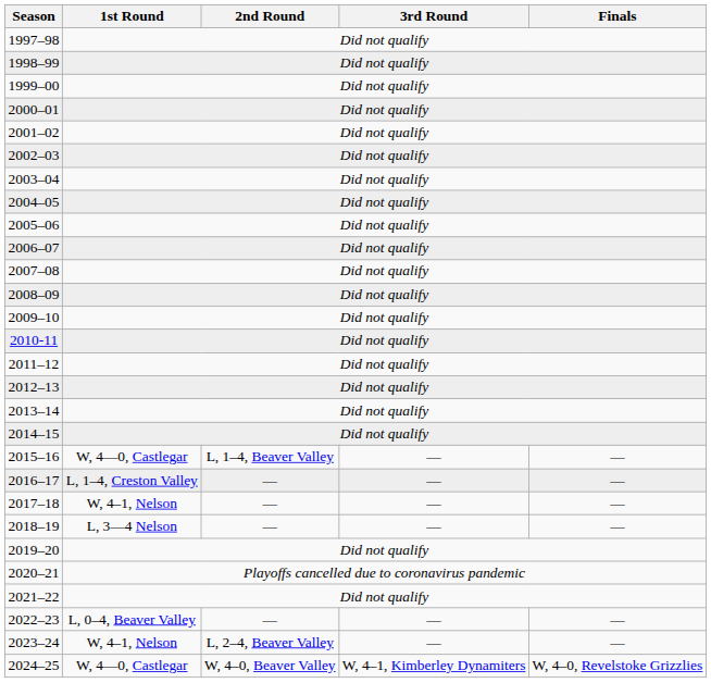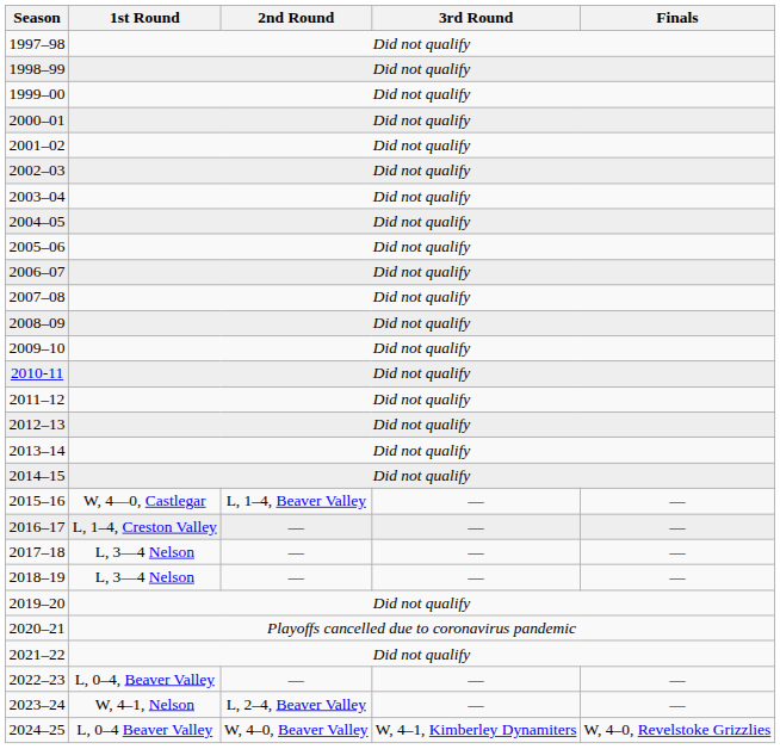2017–18 | 1st Round: W, 4–1, Nelson -> L, 3—4 Nelson
2024–25 | 1st Round: W, 4—0, Castlegar -> L, 0–4 Beaver Valley
